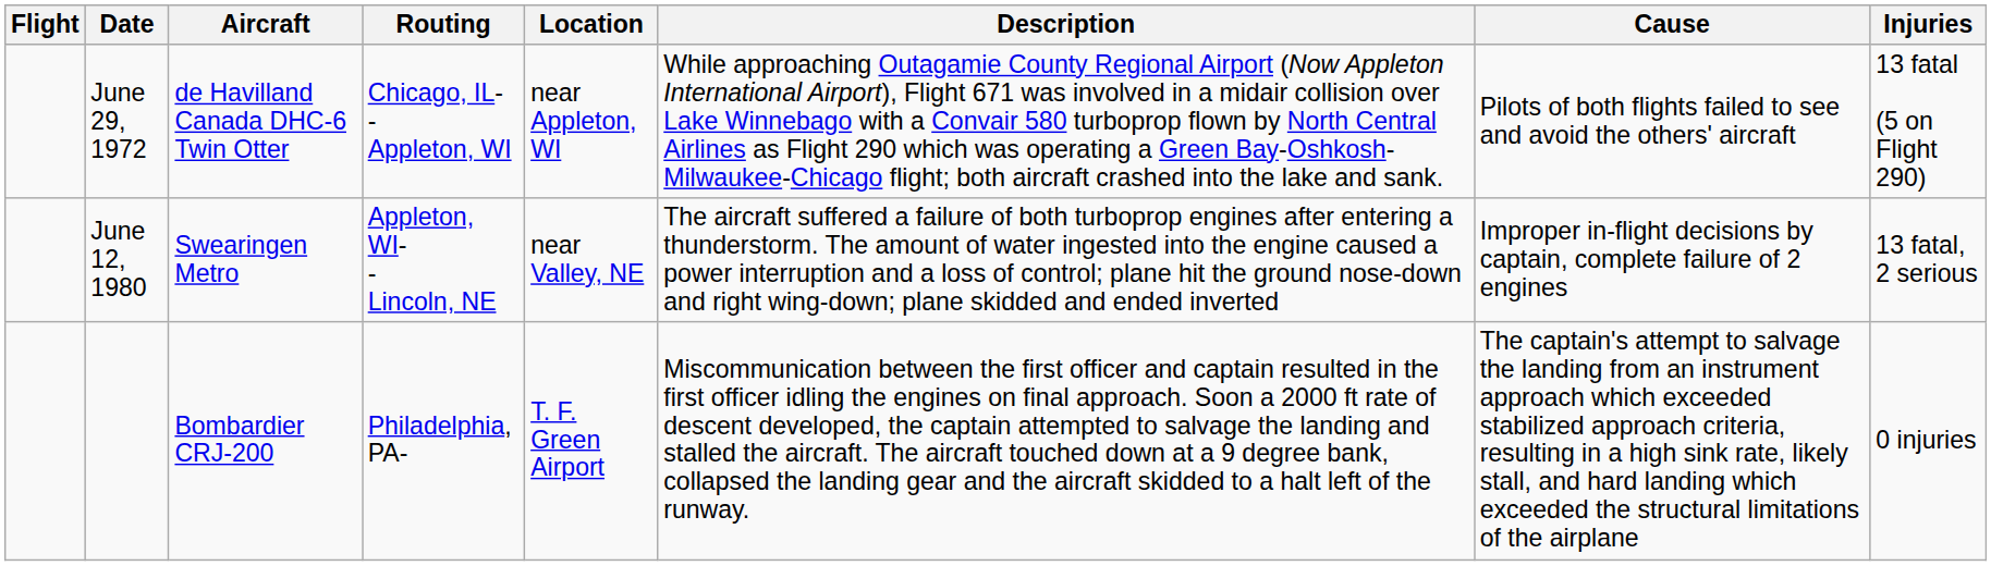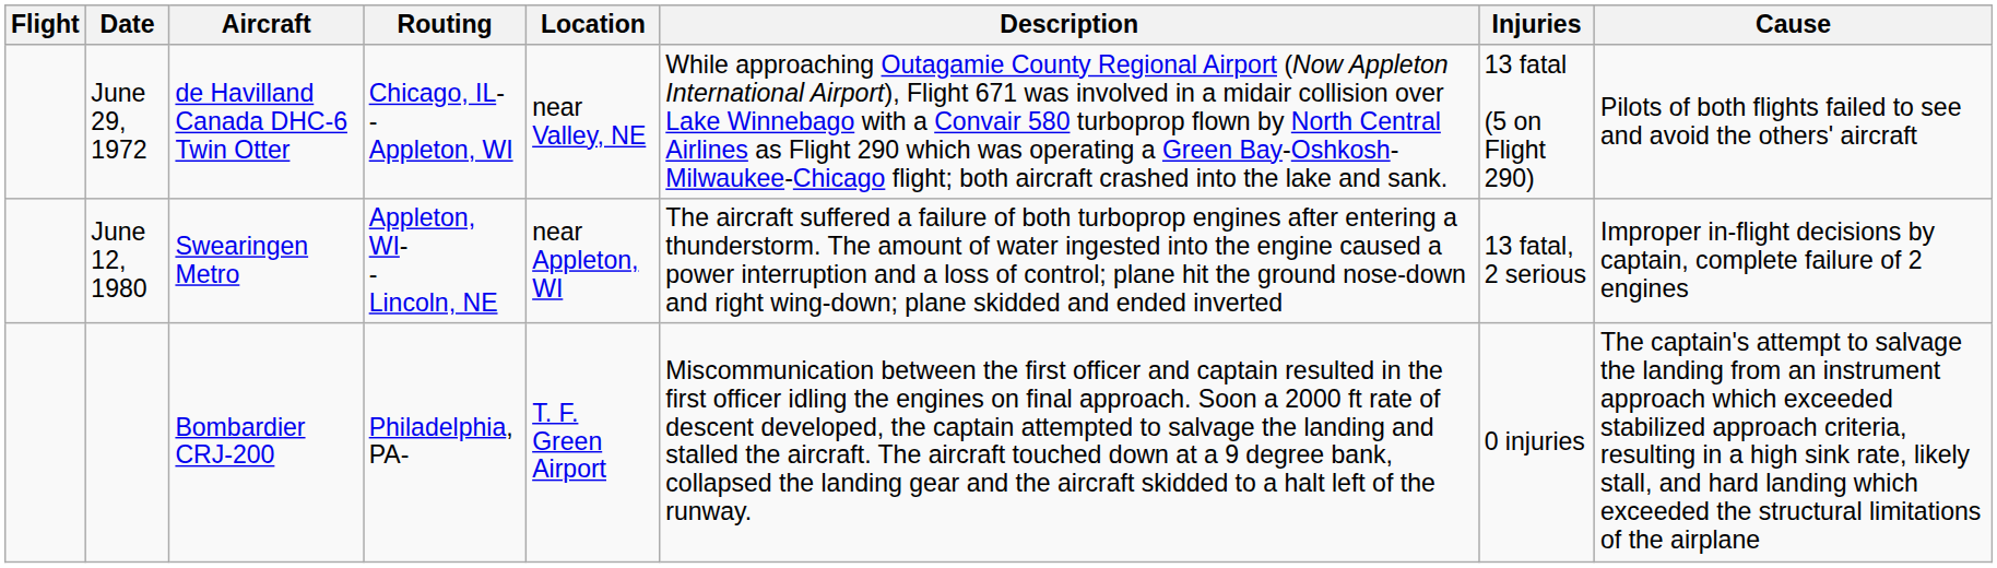columns swapped: Injuries <-> Cause
June 29, 1972 | Location: near Appleton, WI -> near Valley, NE
June 12, 1980 | Location: near Valley, NE -> near Appleton, WI
